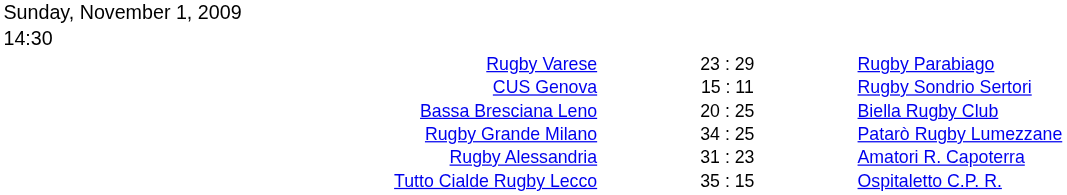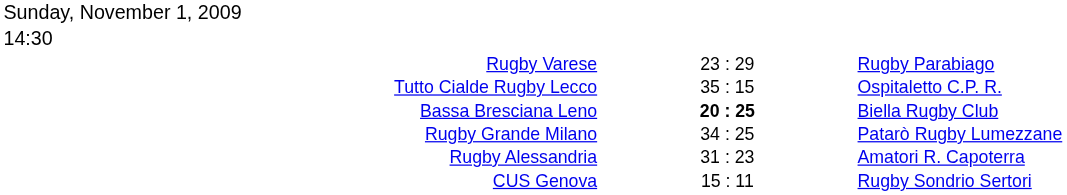rows swapped: CUS Genova <-> Tutto Cialde Rugby Lecco
Bassa Bresciana Leno | column 2: normal -> bold
